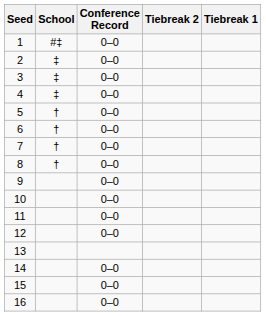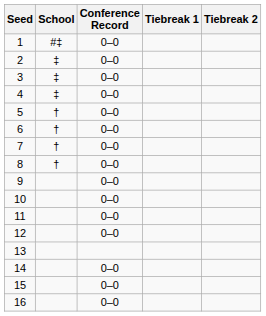columns swapped: Tiebreak 1 <-> Tiebreak 2
